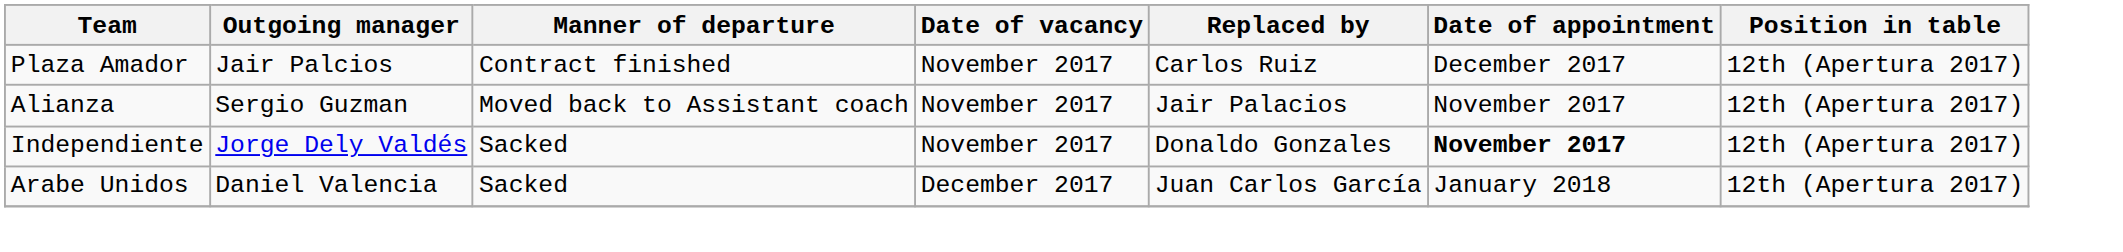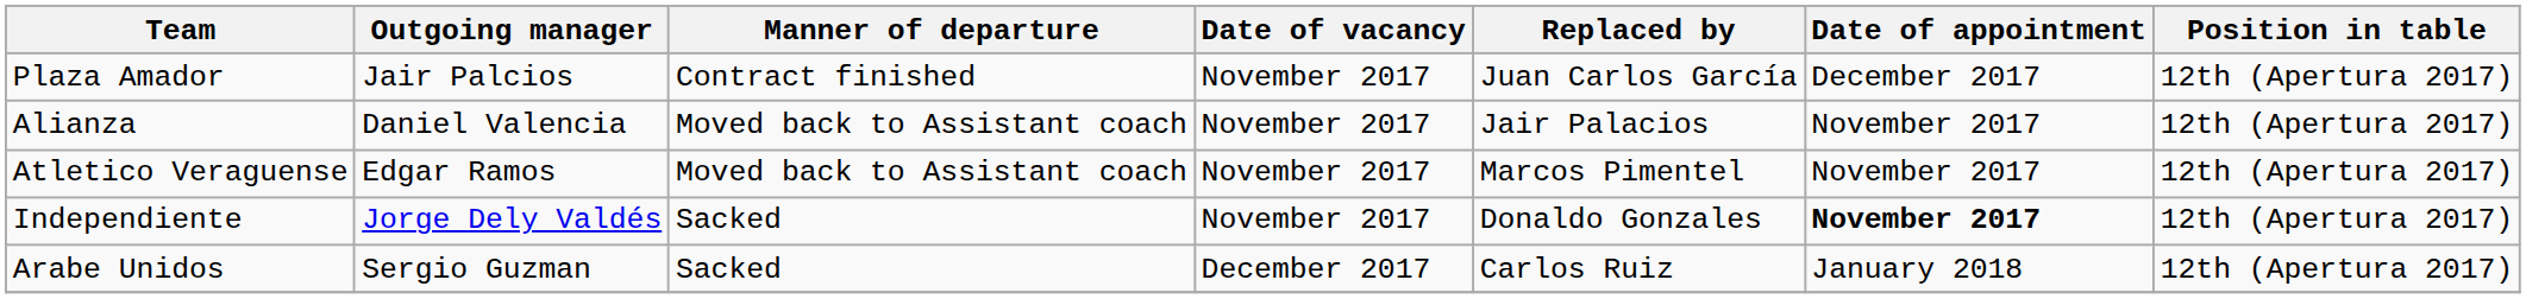Plaza Amador | Replaced by: Carlos Ruiz -> Juan Carlos García
Alianza | Outgoing manager: Sergio Guzman -> Daniel Valencia
+ row: Atletico Veraguense | Edgar Ramos | Moved back to Assistant coach | November 2017 | Marcos Pimentel | November 2017 | 12th (Apertura 2017)
Arabe Unidos | Outgoing manager: Daniel Valencia -> Sergio Guzman
Arabe Unidos | Replaced by: Juan Carlos García -> Carlos Ruiz
